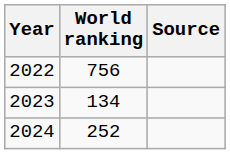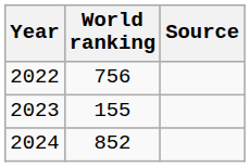2023 | World ranking: 134 -> 155
2024 | World ranking: 252 -> 852
